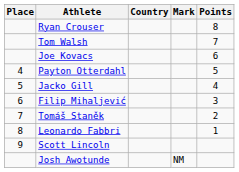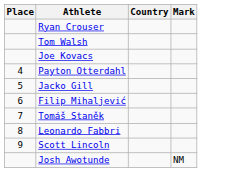- column: Points | 8 | 7 | 6 | 5 | 4 | 3 | 2 | 1
